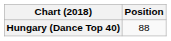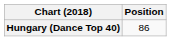Hungary (Dance Top 40) | Position: 88 -> 86
